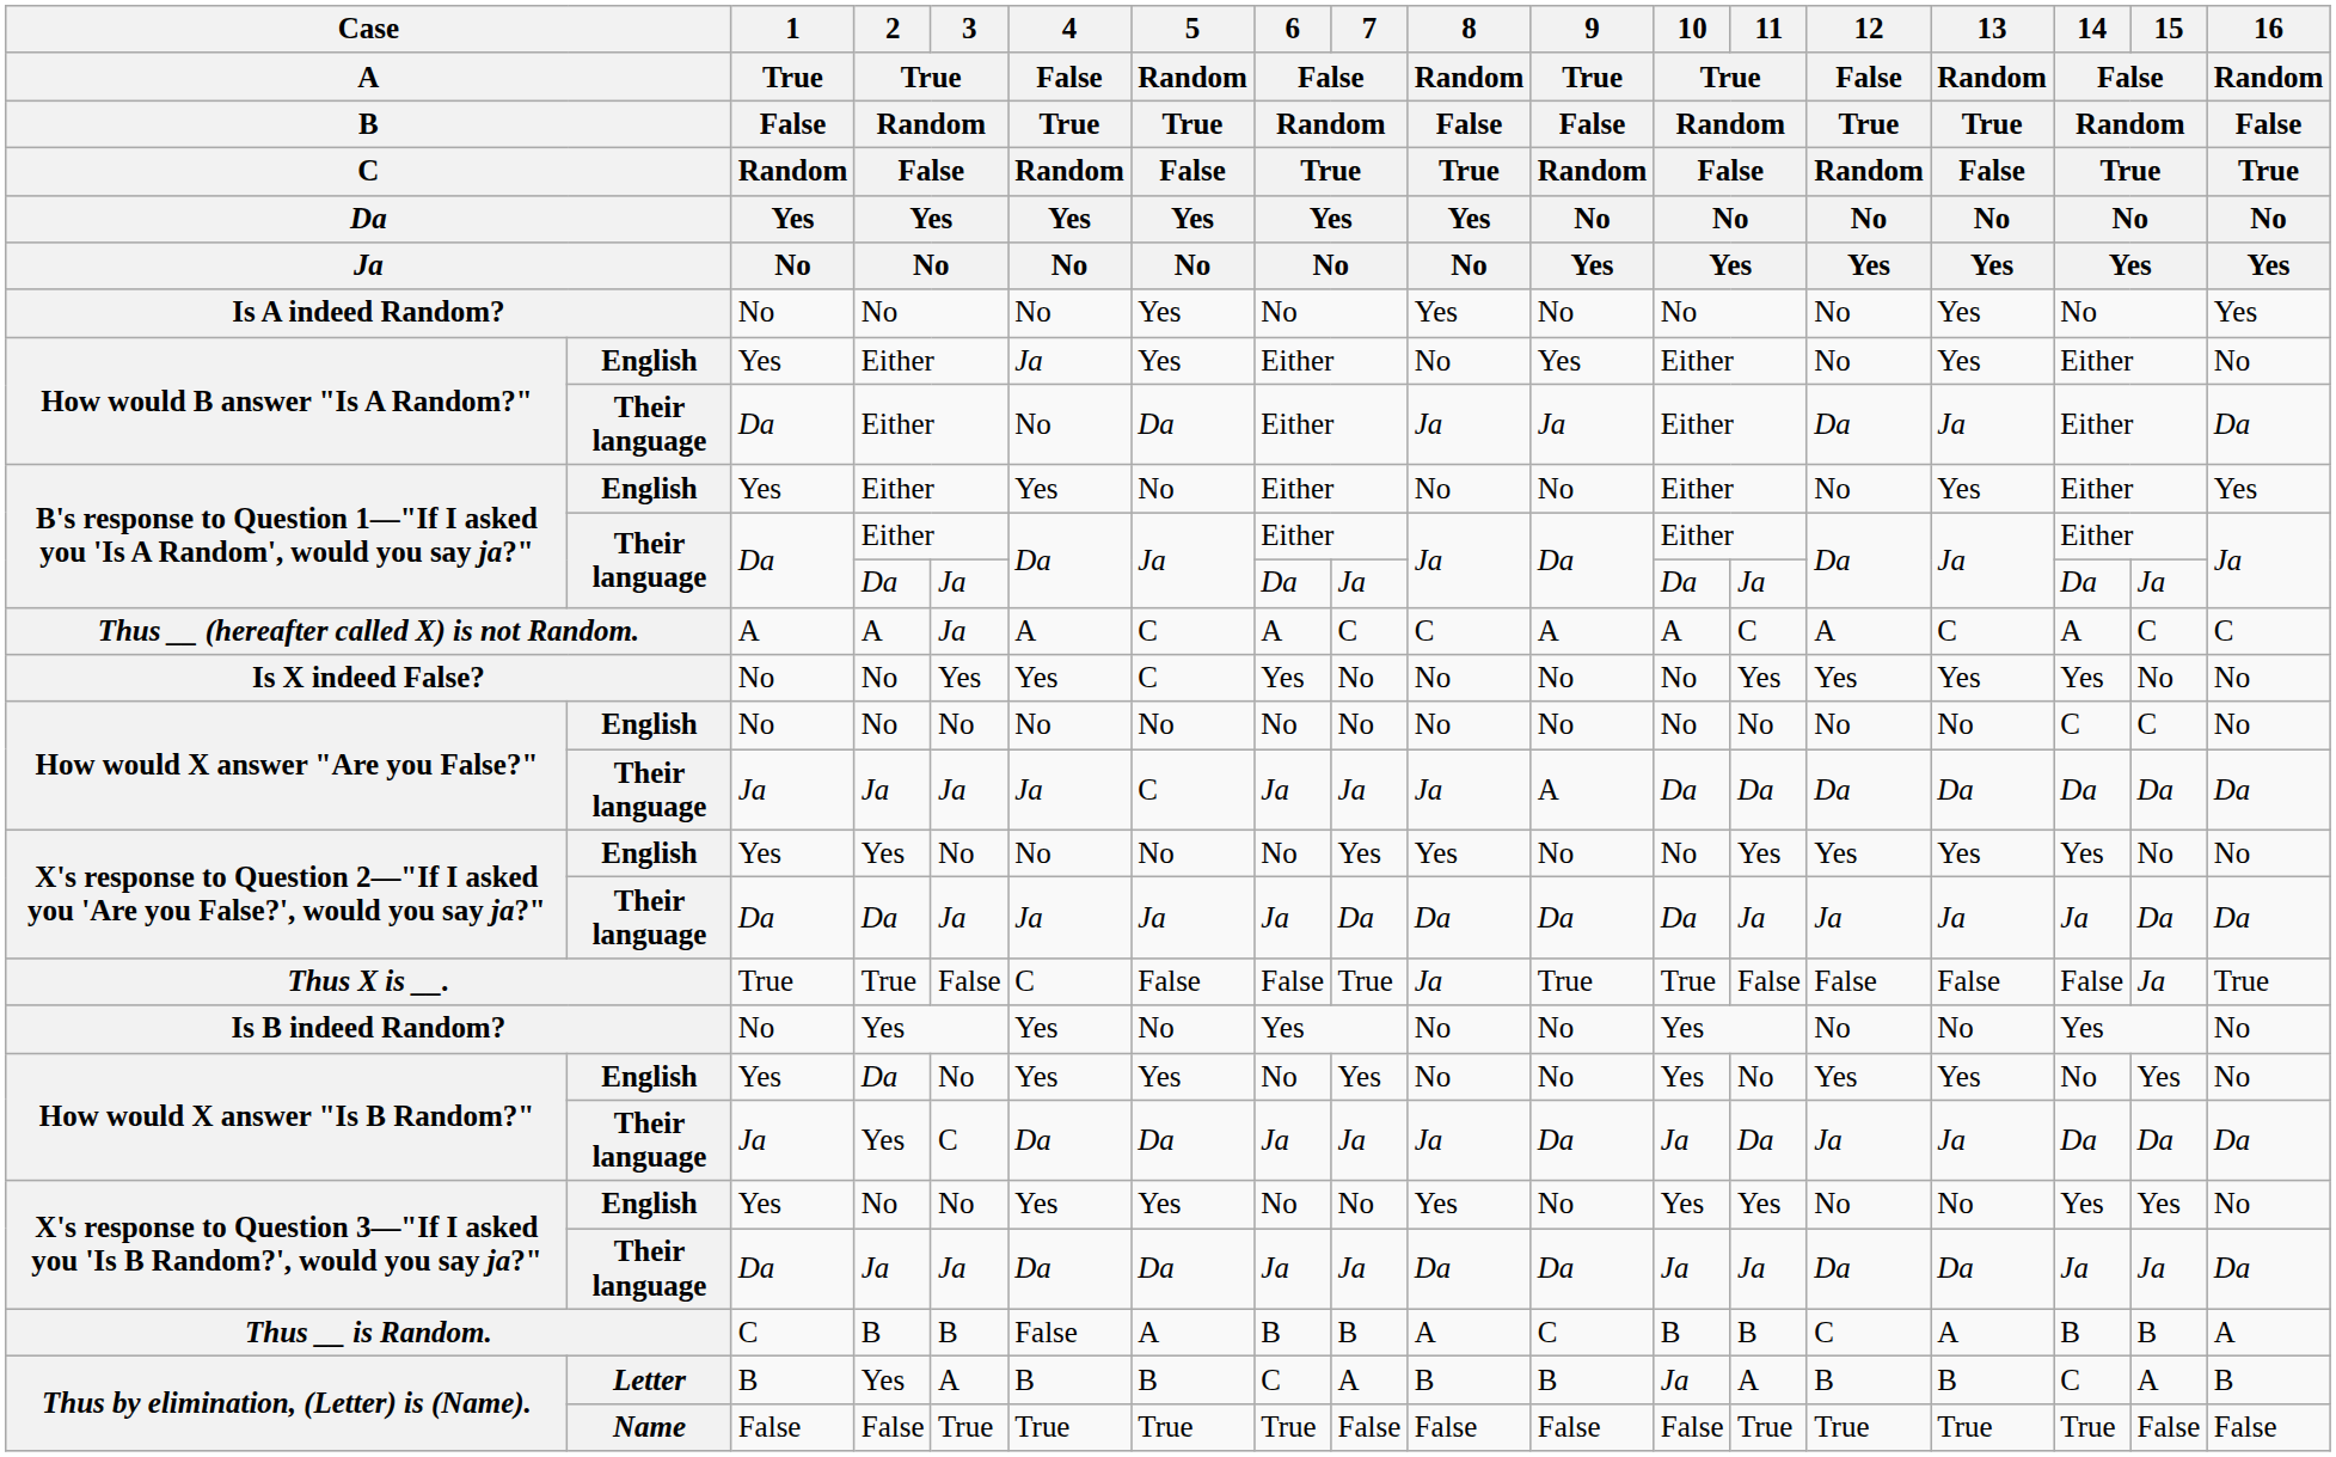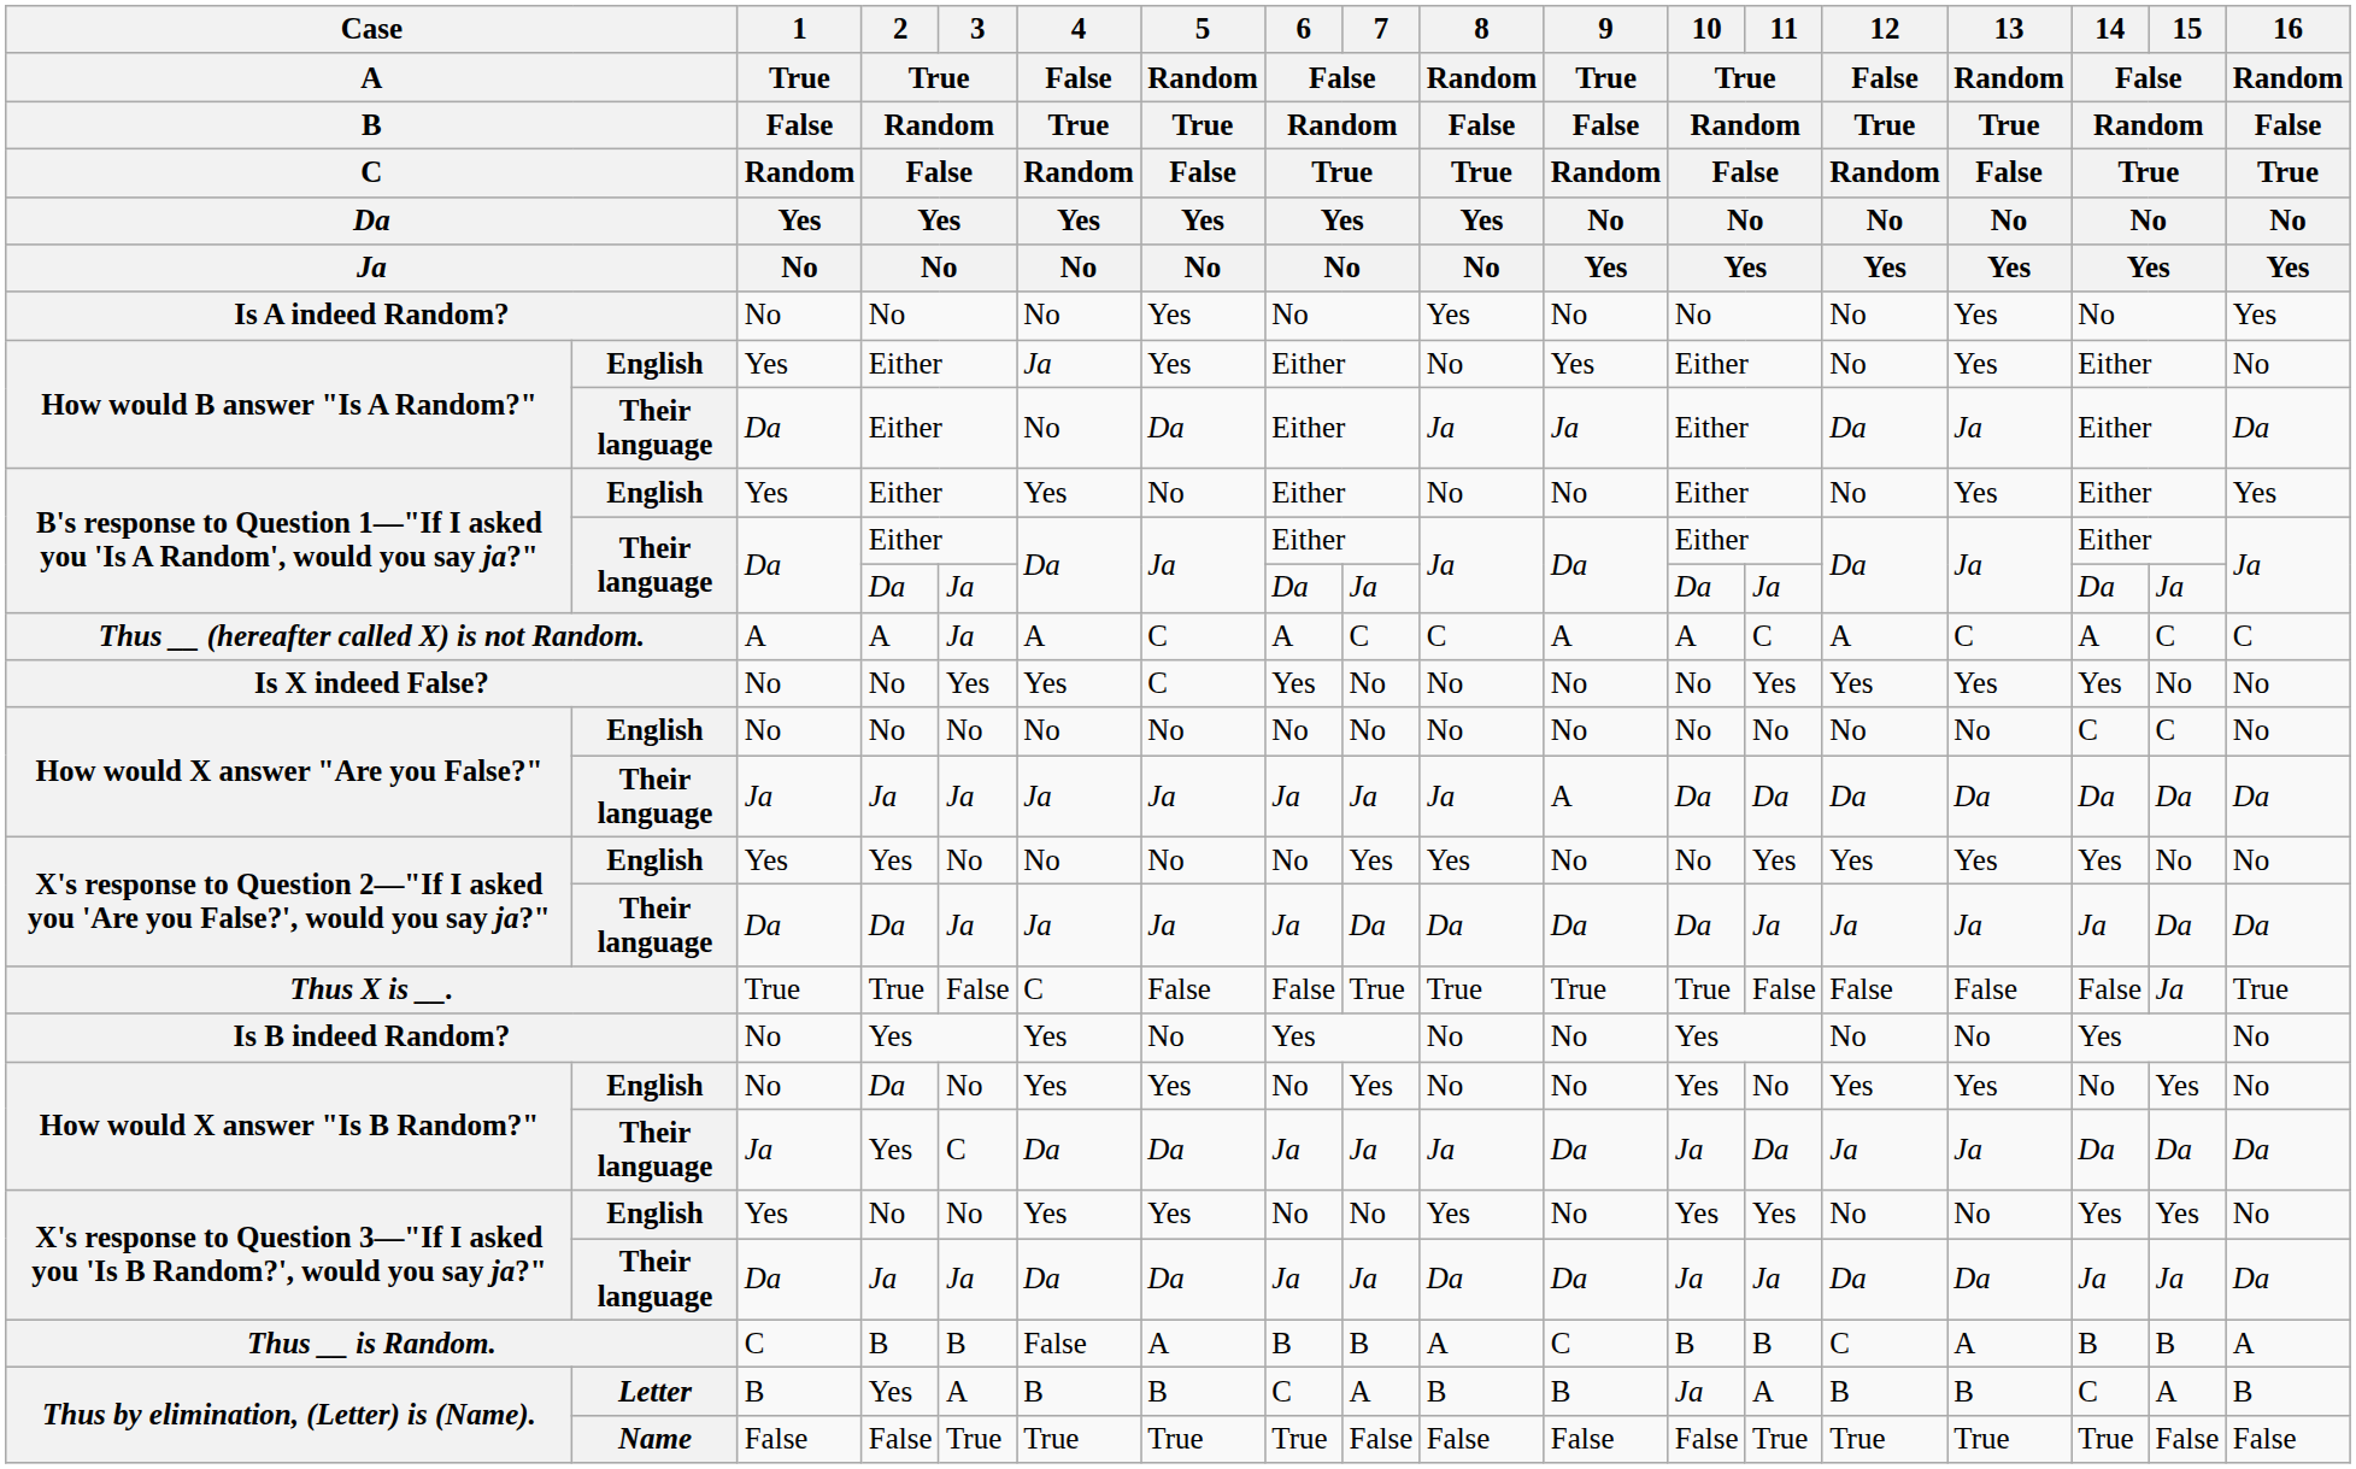How would X answer "Are you False?" / Their language | 5 / Random / True / False / Yes / No: C -> Ja
Thus X is __. | 8 / Random / False / True / Yes / No: Ja -> True
How would X answer "Is B Random?" / English | 1 / True / False / Random / Yes / No: Yes -> No
